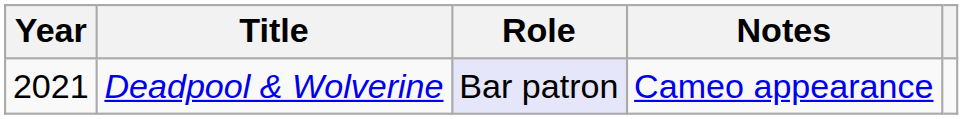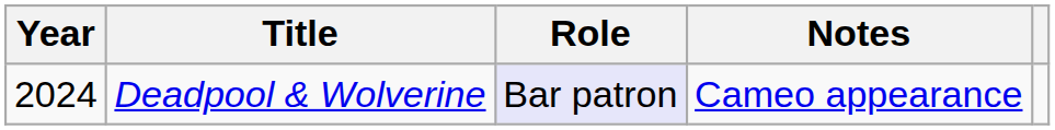Deadpool & Wolverine | Year: 2021 -> 2024
